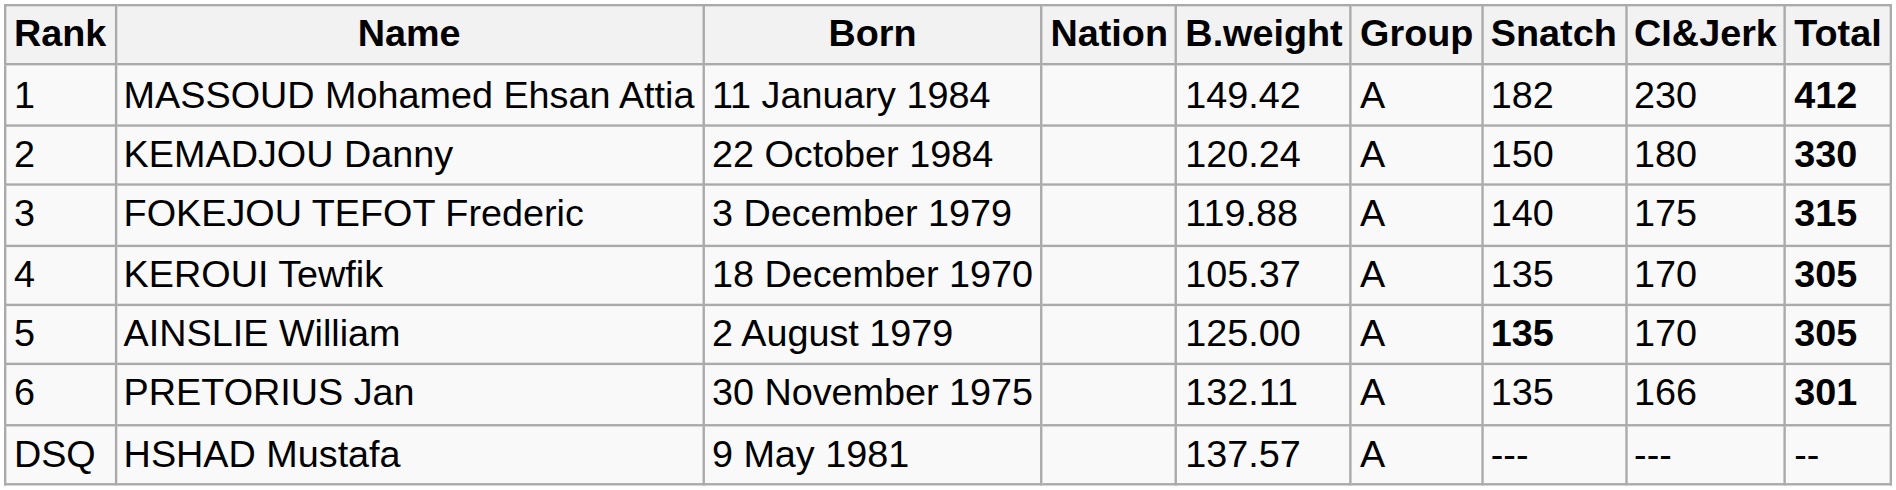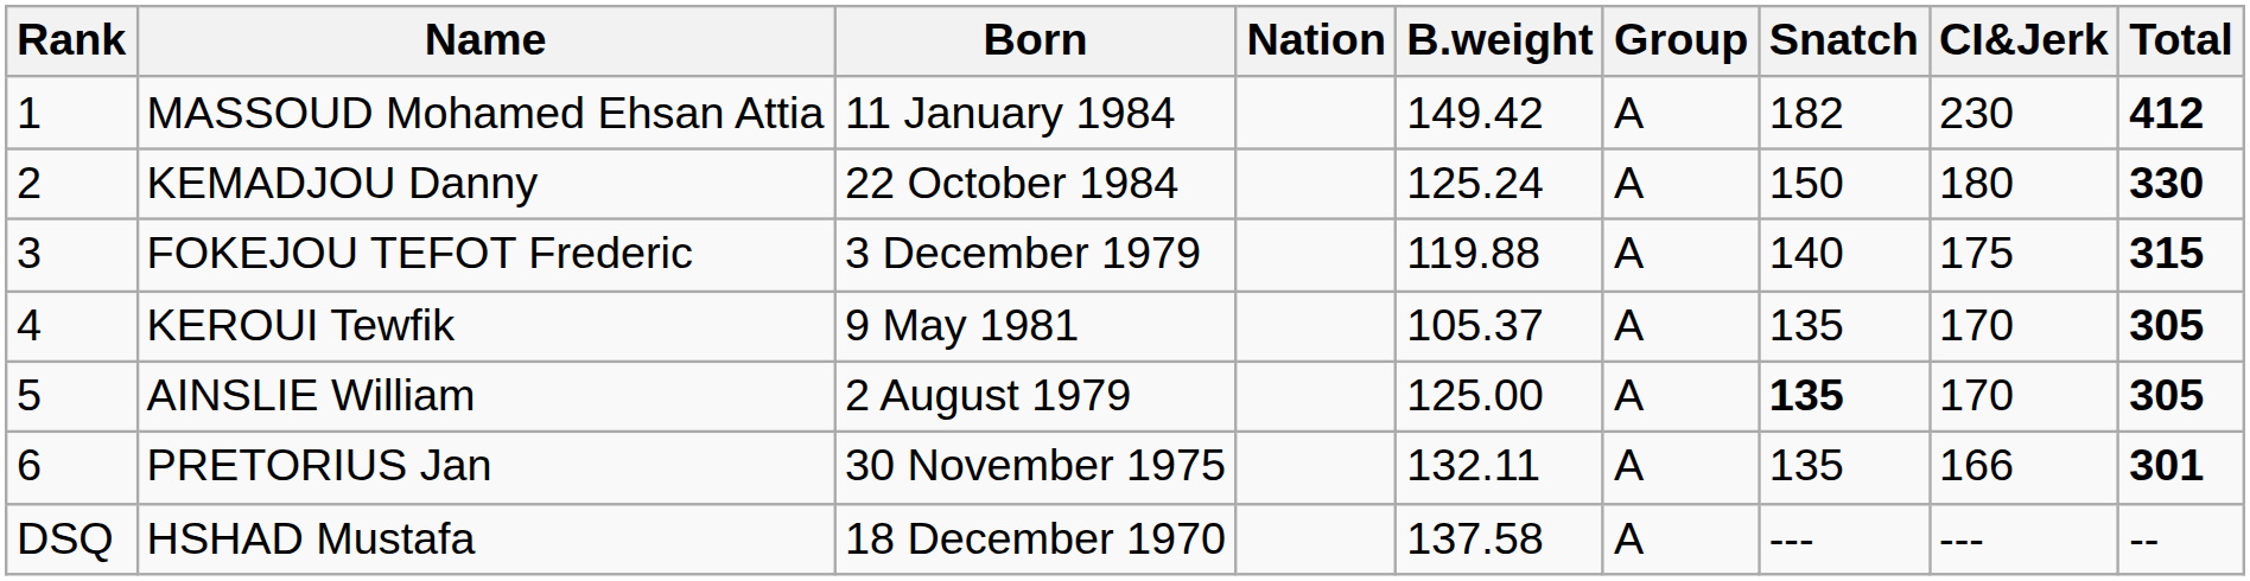KEMADJOU Danny | B.weight: 120.24 -> 125.24
KEROUI Tewfik | Born: 18 December 1970 -> 9 May 1981
HSHAD Mustafa | Born: 9 May 1981 -> 18 December 1970
HSHAD Mustafa | B.weight: 137.57 -> 137.58
